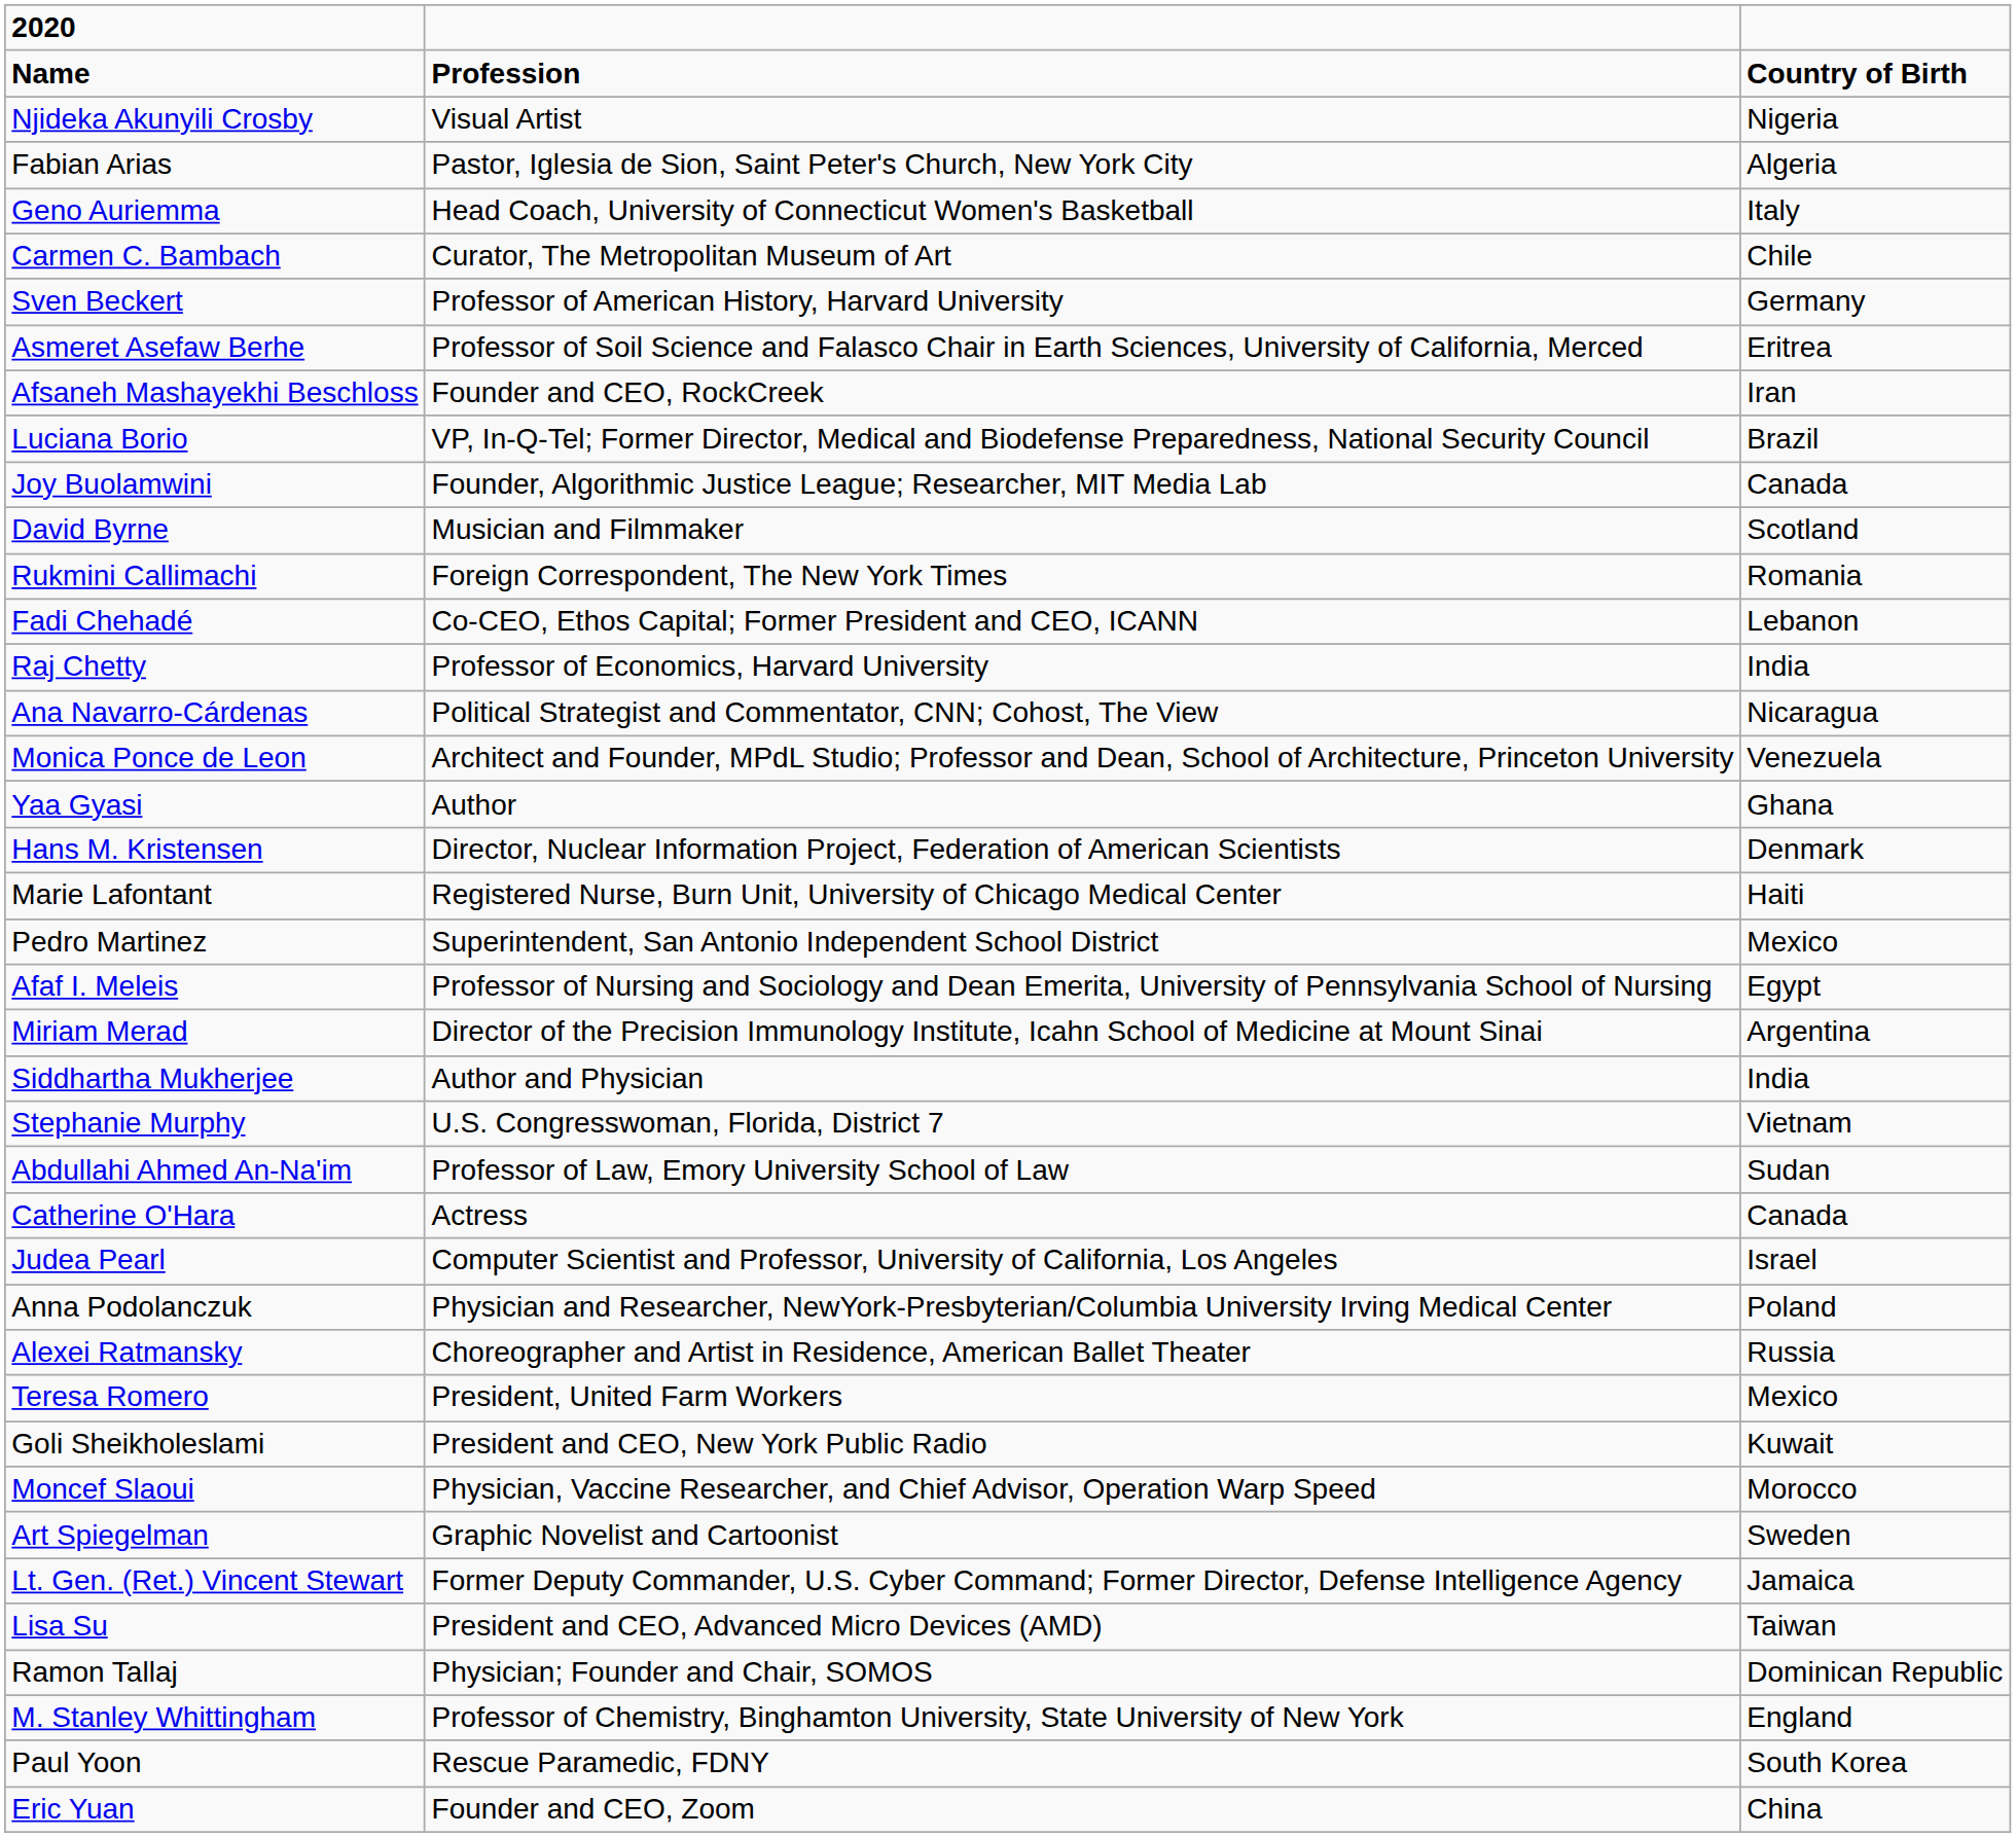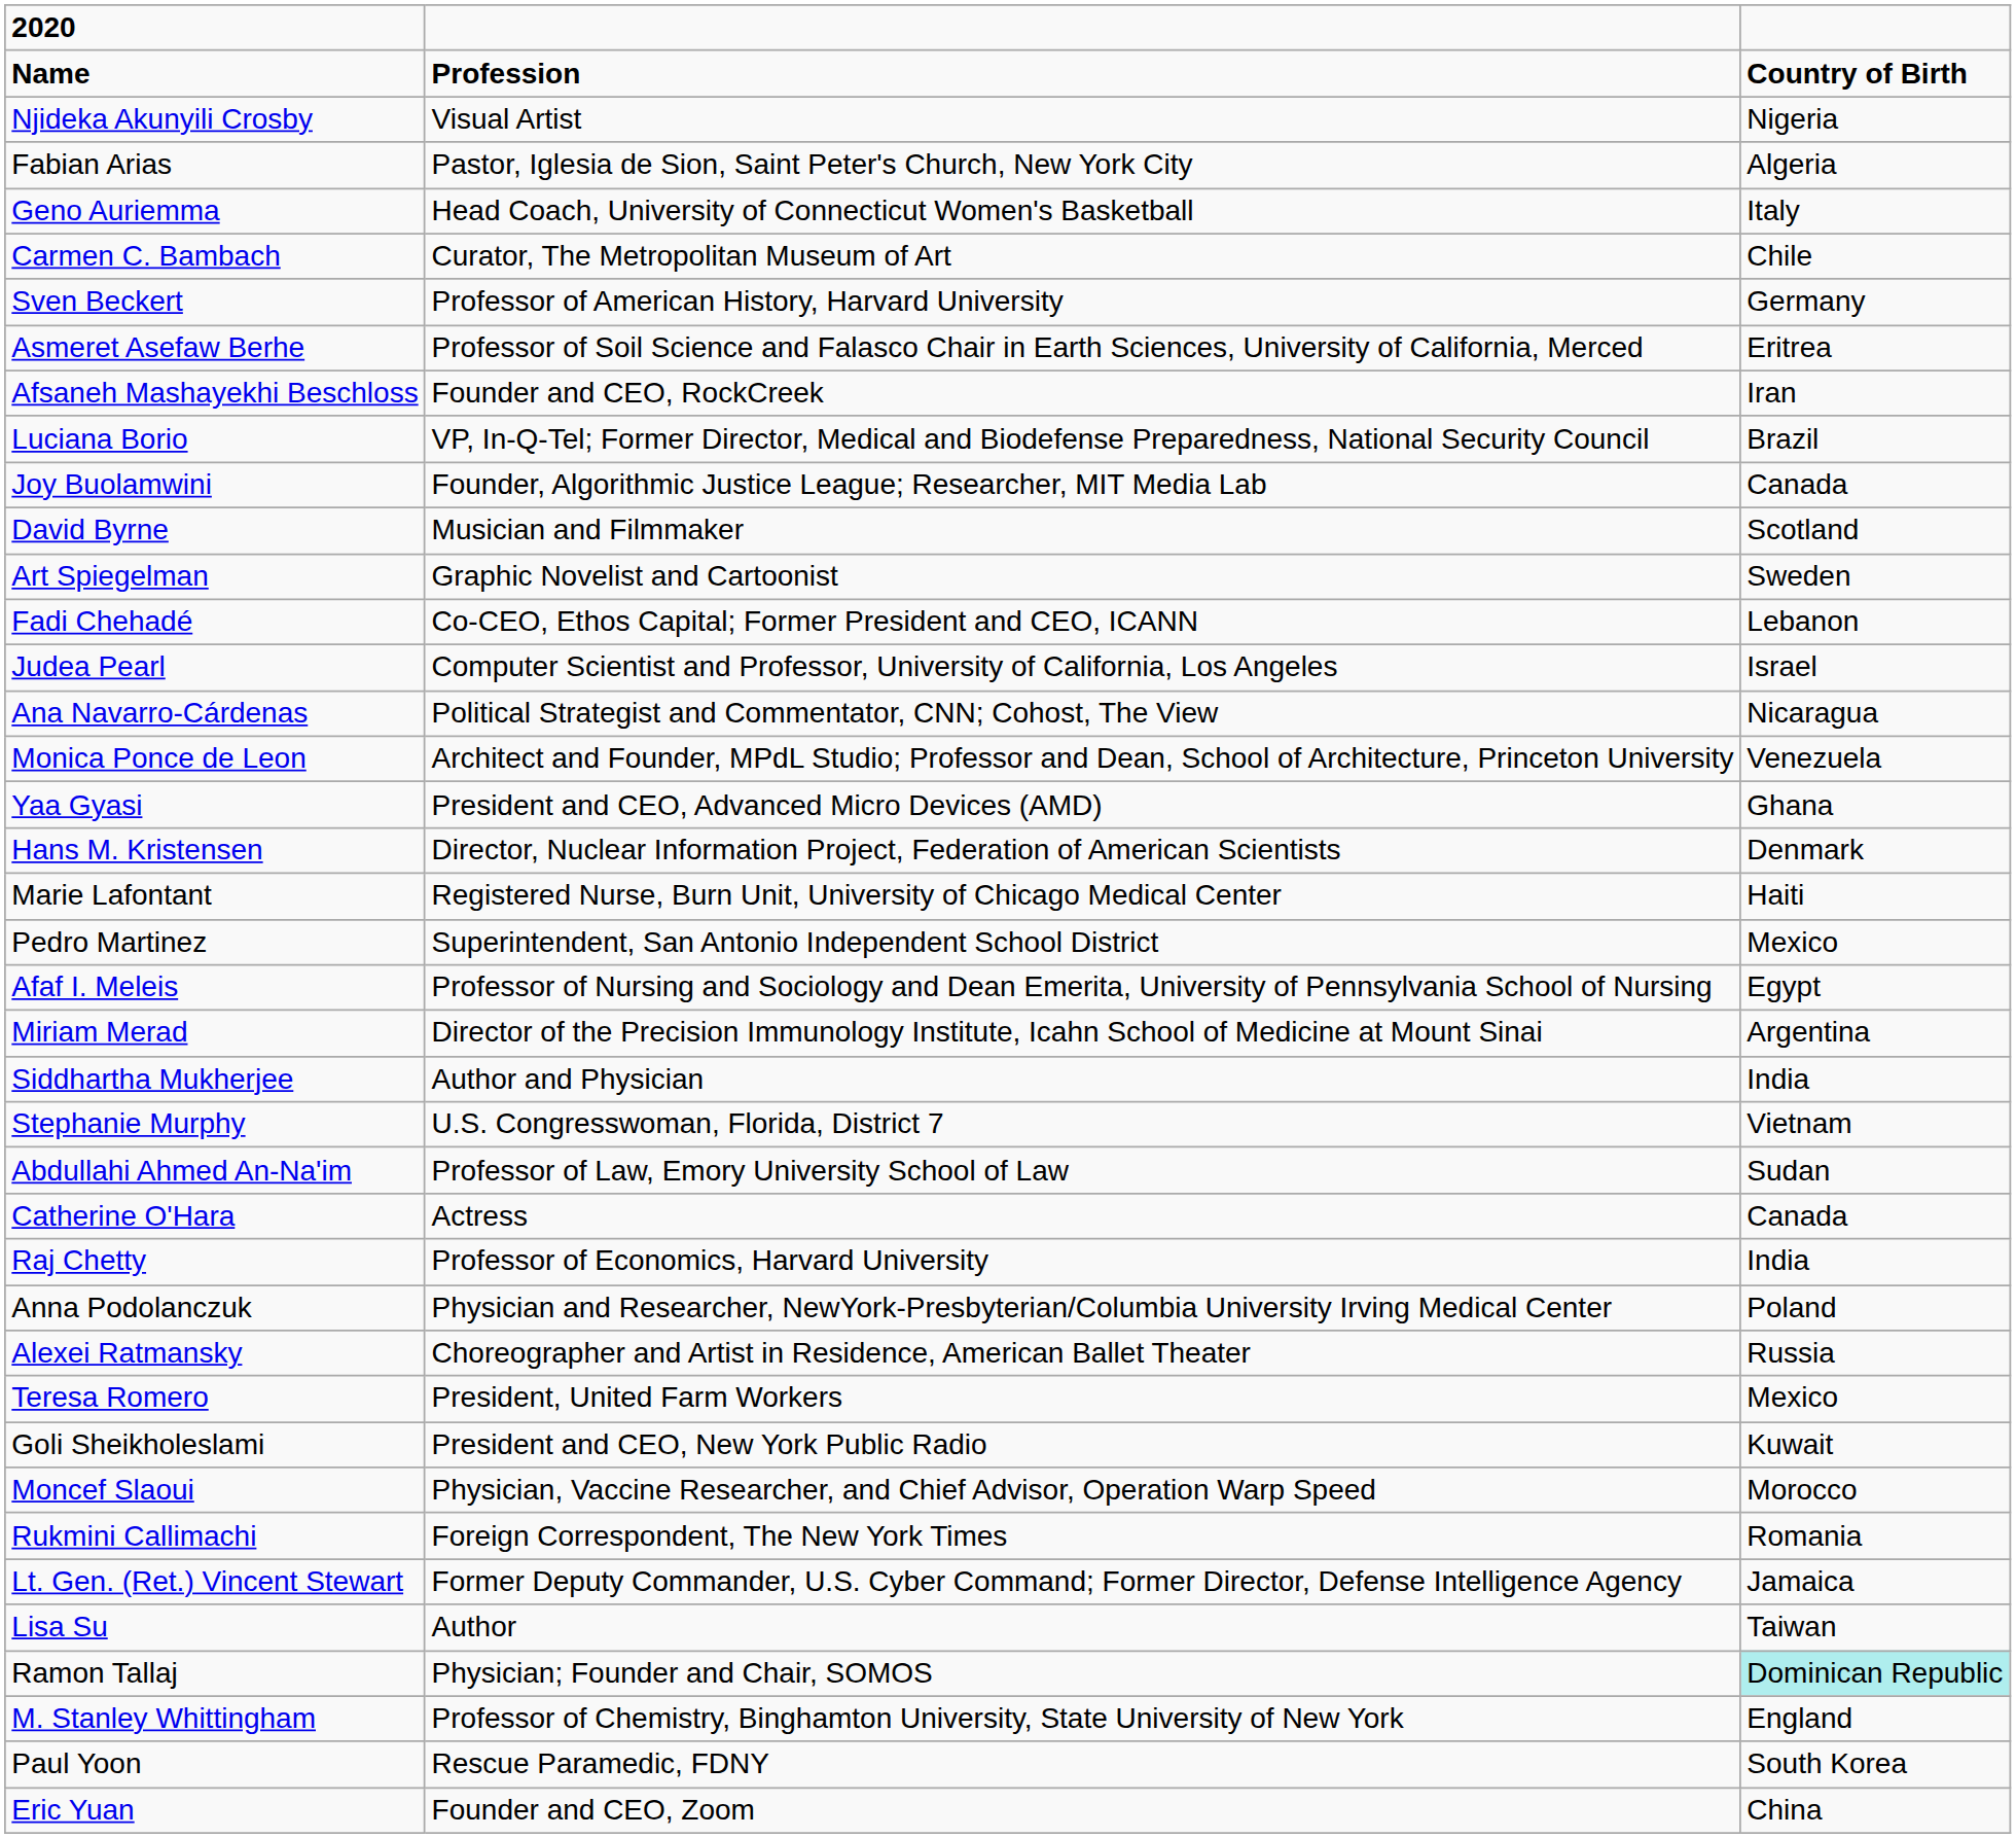rows swapped: Rukmini Callimachi <-> Art Spiegelman
rows swapped: Raj Chetty <-> Judea Pearl
Yaa Gyasi | column 2: Author -> President and CEO, Advanced Micro Devices (AMD)
Lisa Su | column 2: President and CEO, Advanced Micro Devices (AMD) -> Author
Ramon Tallaj | column 3: no background -> paleturquoise background
